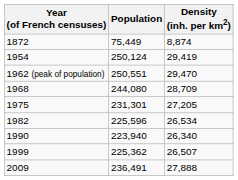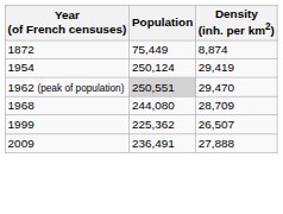1962 (peak of population) | Population: no background -> lightgrey background
- row: 1975 | 231,301 | 27,205
- row: 1982 | 225,596 | 26,534
- row: 1990 | 223,940 | 26,340
